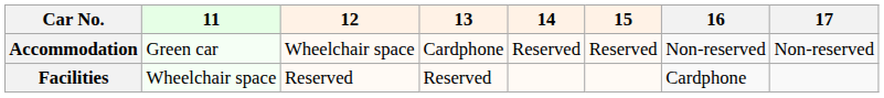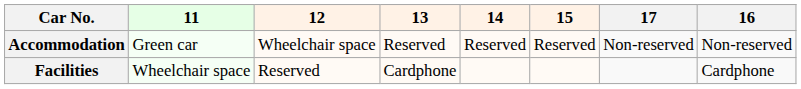columns swapped: 16 <-> 17
Accommodation | 13: Cardphone -> Reserved
Facilities | 13: Reserved -> Cardphone
